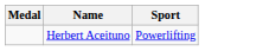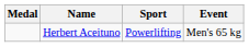+ column: Event | Men's 65 kg
